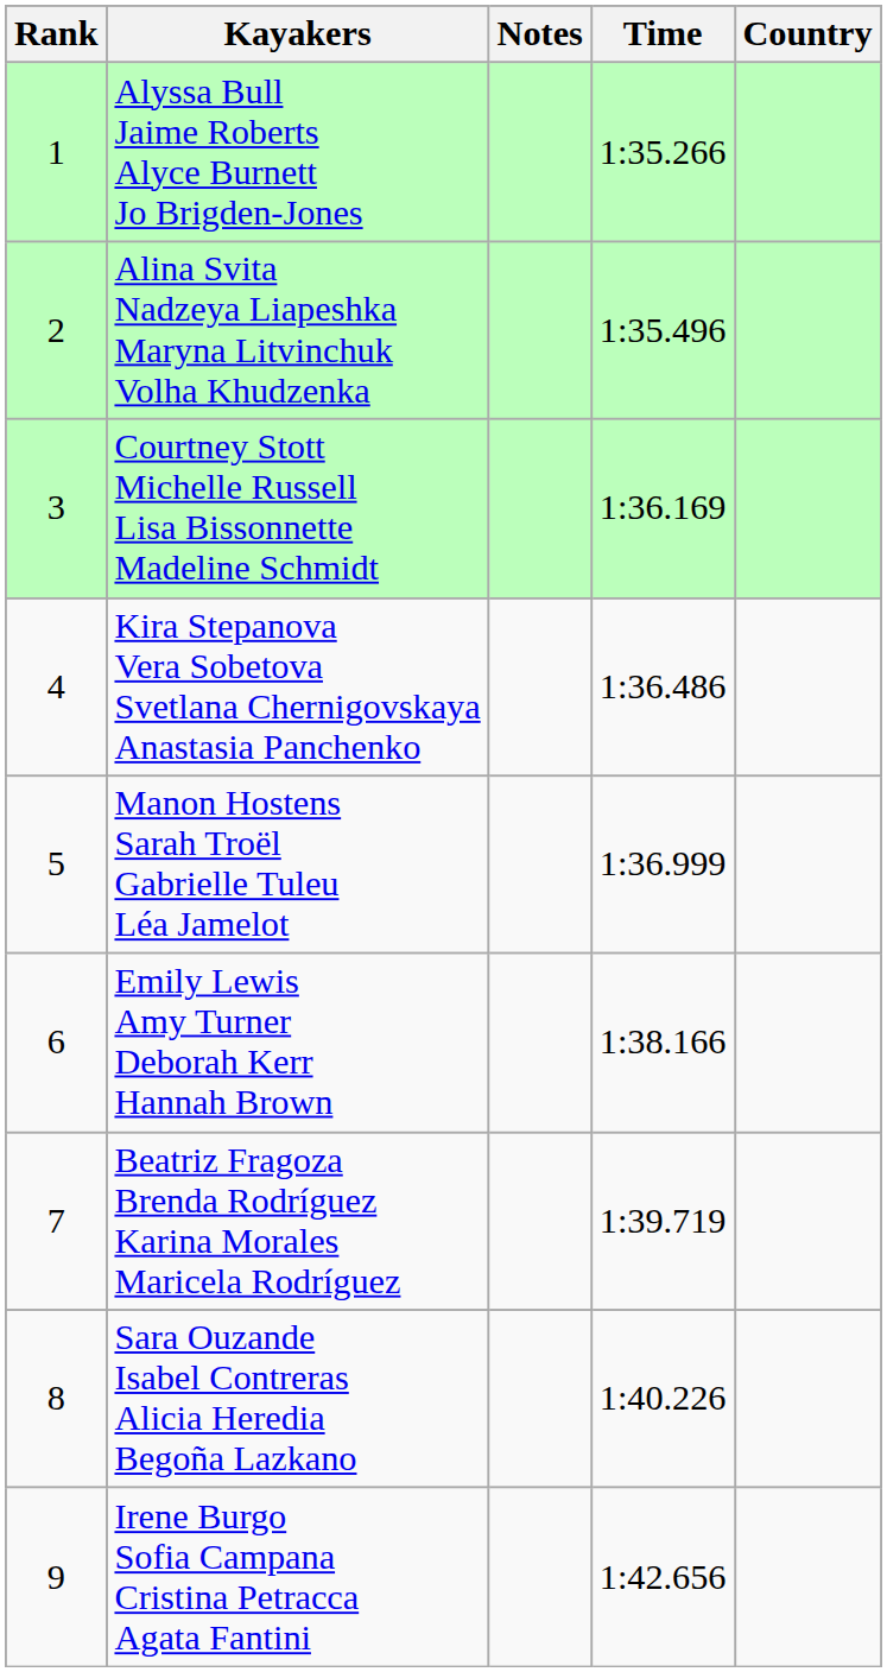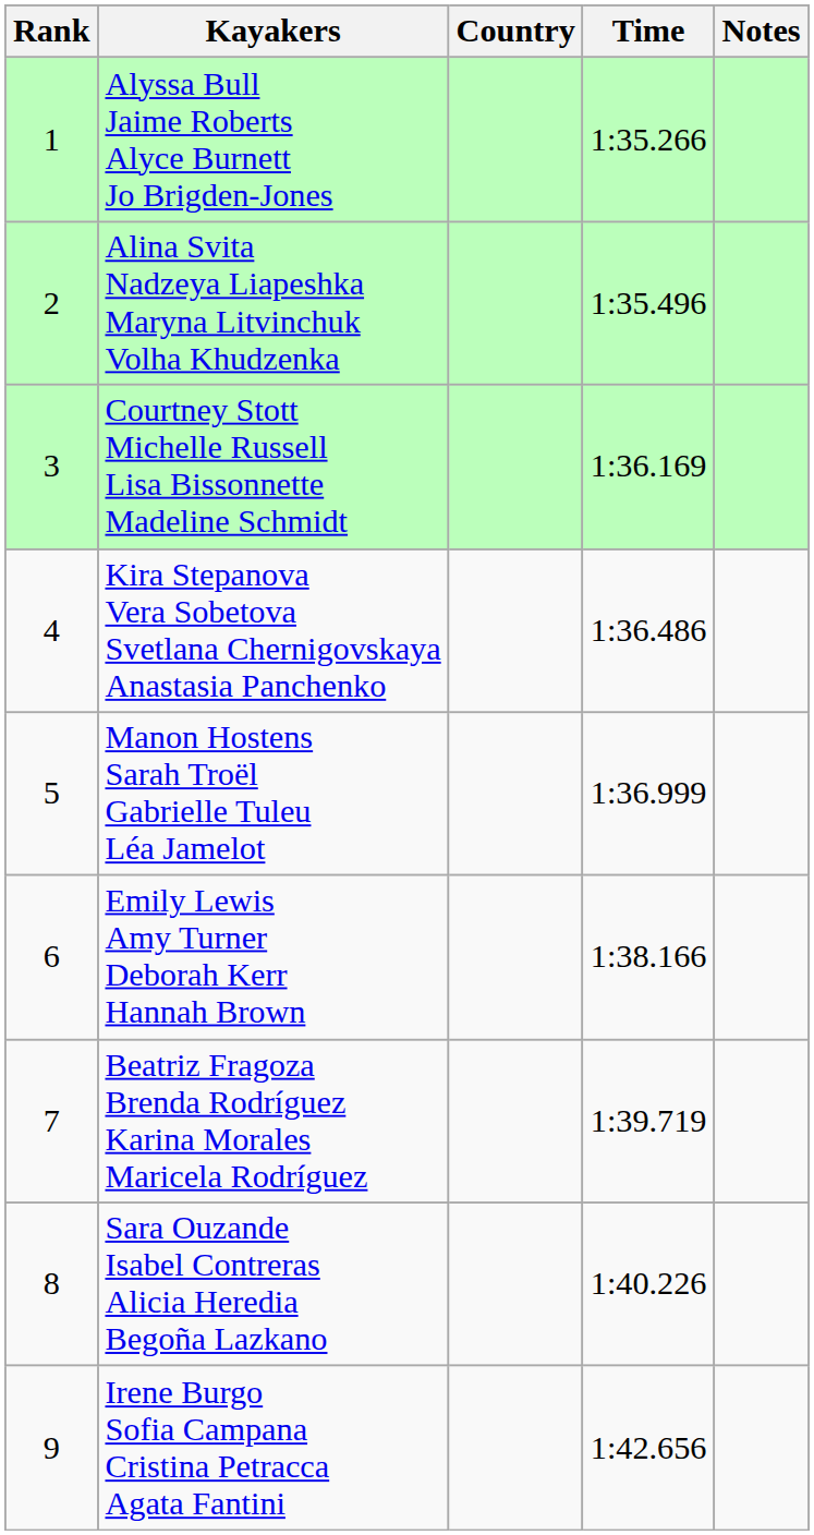columns swapped: Country <-> Notes
